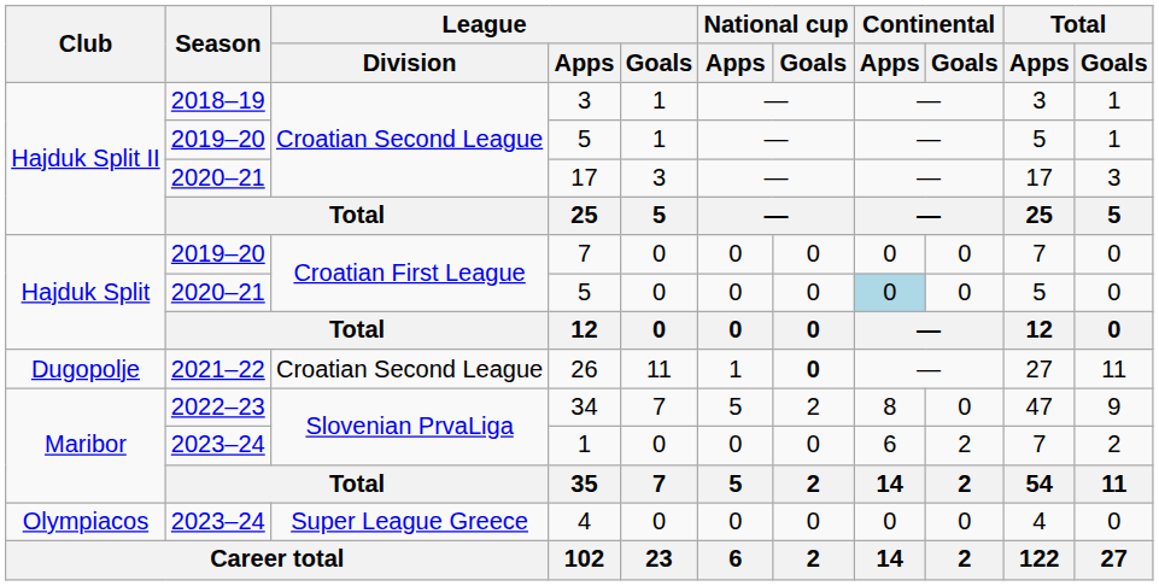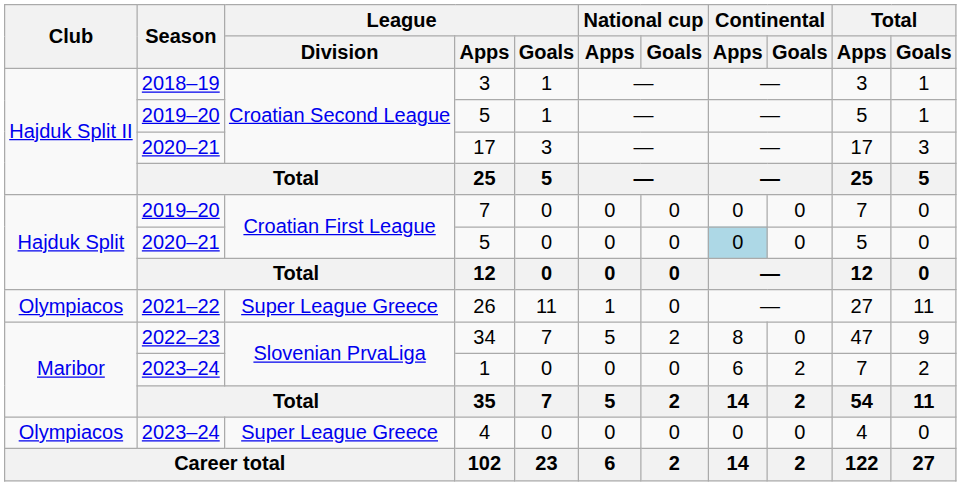26 | Club: Dugopolje -> Olympiacos
26 | League / Division: Croatian Second League -> Super League Greece
26 | National cup / Goals: bold -> normal
